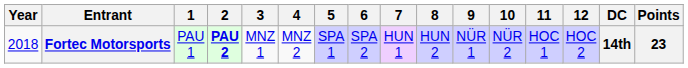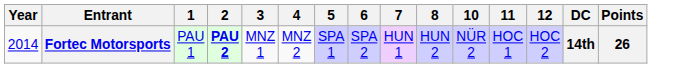- column: 9 | NÜR 1
Fortec Motorsports | Year: 2018 -> 2014
Fortec Motorsports | Points: 23 -> 26
